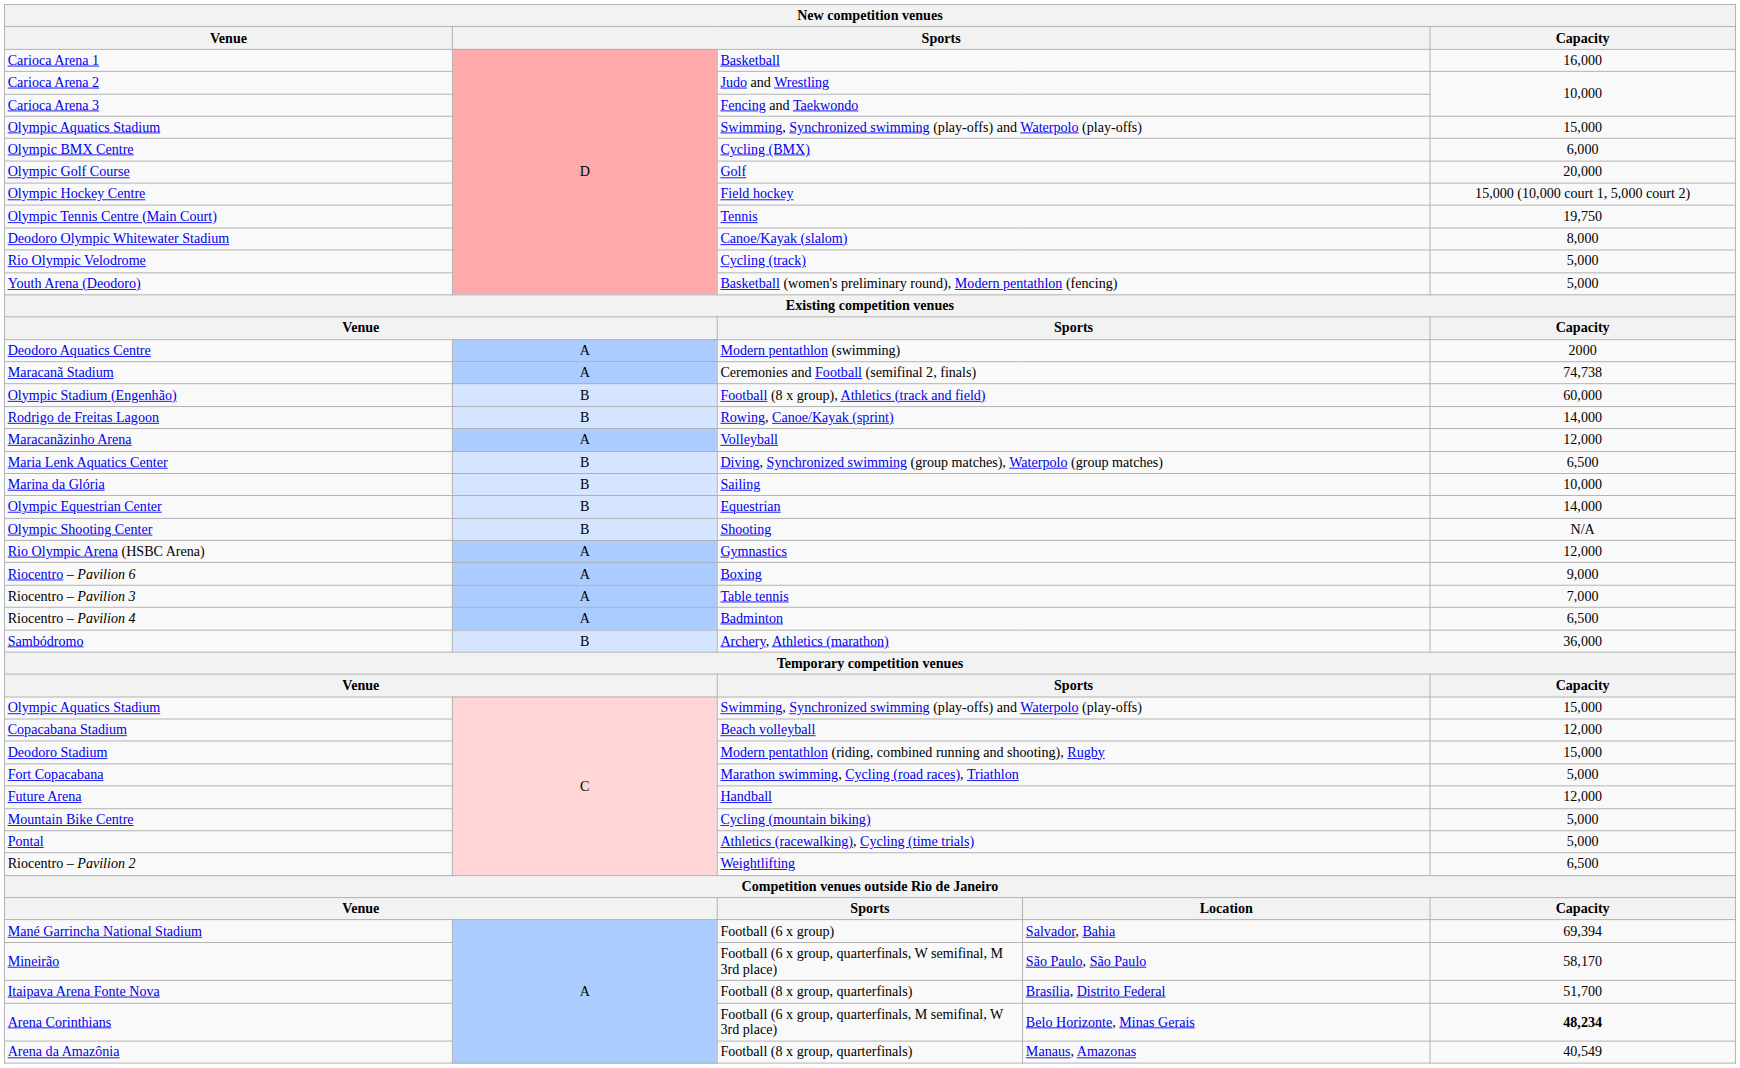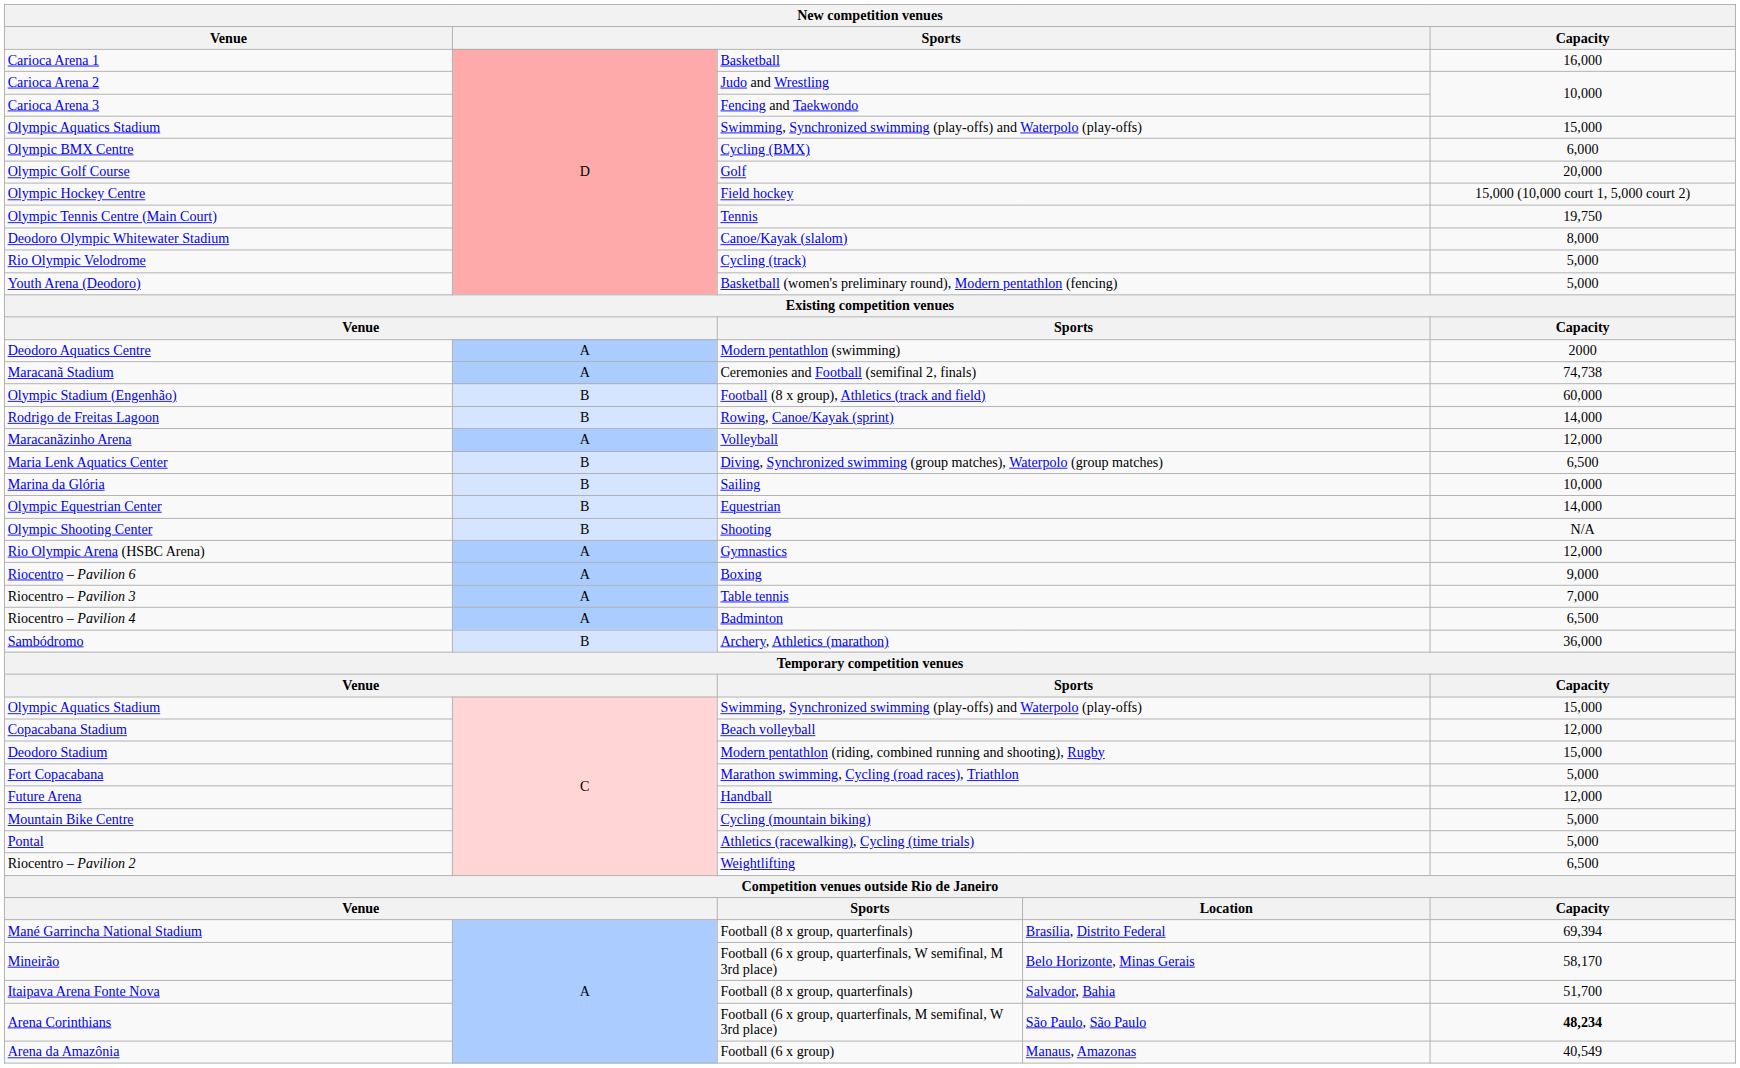Mané Garrincha National Stadium | column 3: Football (6 x group) -> Football (8 x group, quarterfinals)
Mané Garrincha National Stadium | column 4: Salvador, Bahia -> Brasília, Distrito Federal
Mineirão | column 4: São Paulo, São Paulo -> Belo Horizonte, Minas Gerais
Itaipava Arena Fonte Nova | column 4: Brasília, Distrito Federal -> Salvador, Bahia
Arena Corinthians | column 4: Belo Horizonte, Minas Gerais -> São Paulo, São Paulo
Arena da Amazônia | column 3: Football (8 x group, quarterfinals) -> Football (6 x group)
